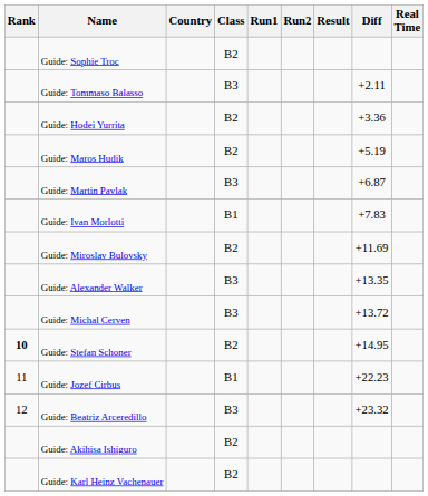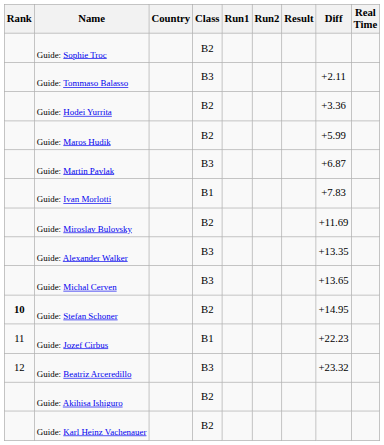Guide: Maros Hudik | Diff: +5.19 -> +5.99
Guide: Michal Cerven | Diff: +13.72 -> +13.65
